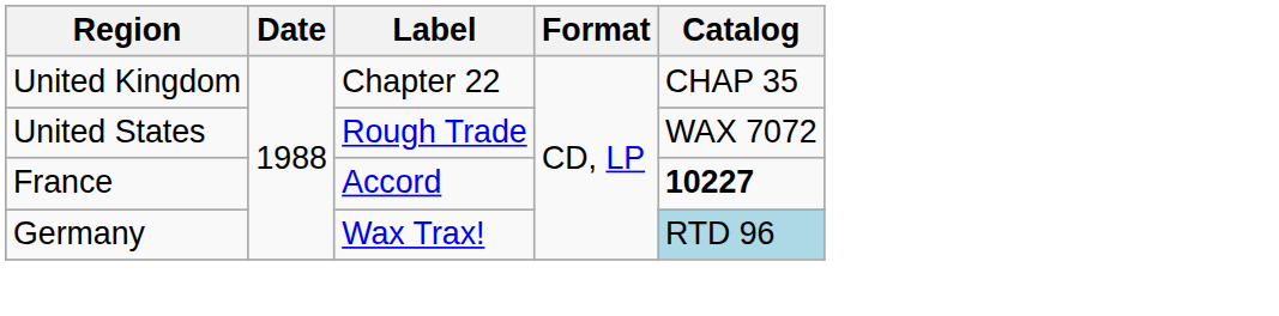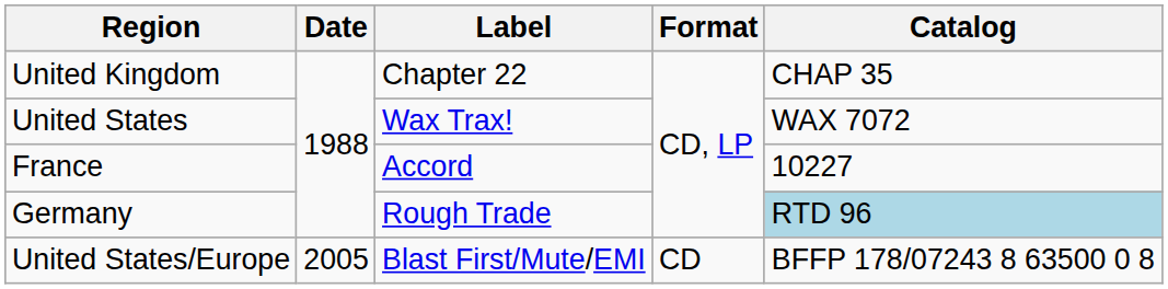United States | Label: Rough Trade -> Wax Trax!
France | Catalog: bold -> normal
Germany | Label: Wax Trax! -> Rough Trade
+ row: United States/Europe | 2005 | Blast First/Mute/EMI | CD | BFFP 178/07243 8 63500 0 8
